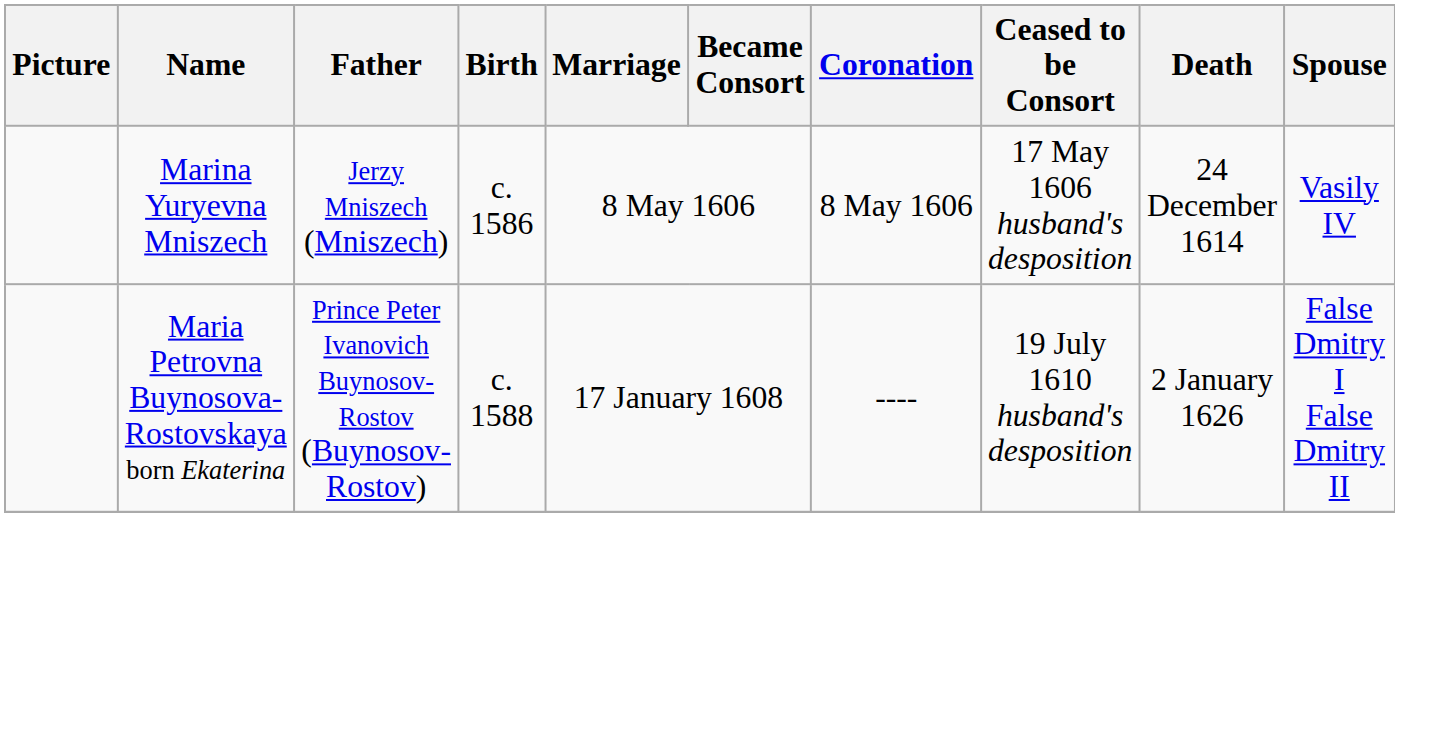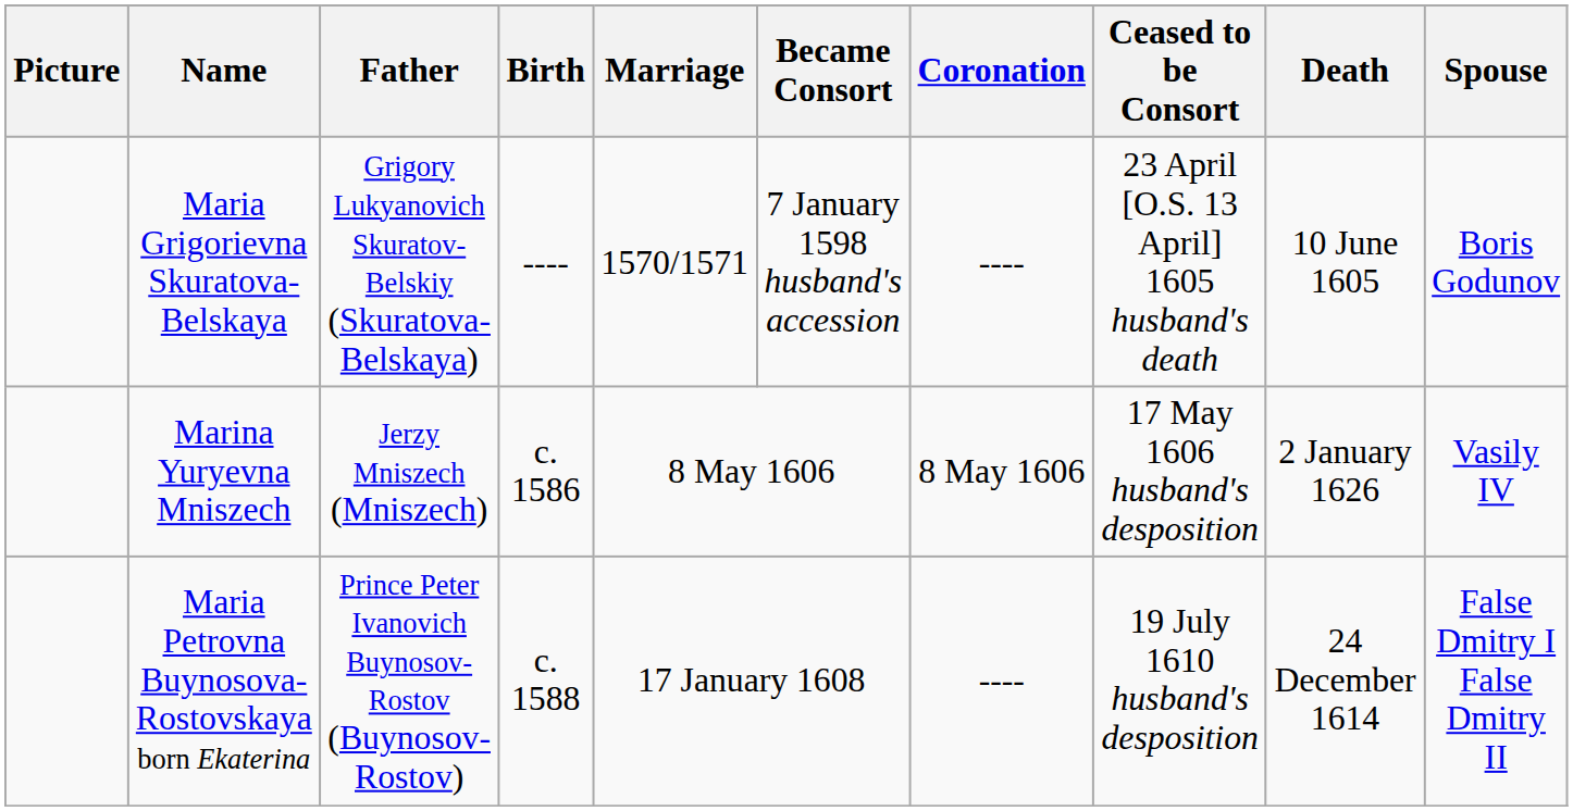+ row: Maria Grigorievna Skuratova-Belskaya | Grigory Lukyanovich Skuratov-Belskiy (Skuratova-Belskaya) | ---- | 1570/1571 | 7 January 1598 husband's accession | ---- | 23 April [O.S. 13 April] 1605 husband's death | 10 June 1605 | Boris Godunov
Marina Yuryevna Mniszech | Death: 24 December 1614 -> 2 January 1626
Maria Petrovna Buynosova-Rostovskaya born Ekaterina | Death: 2 January 1626 -> 24 December 1614
